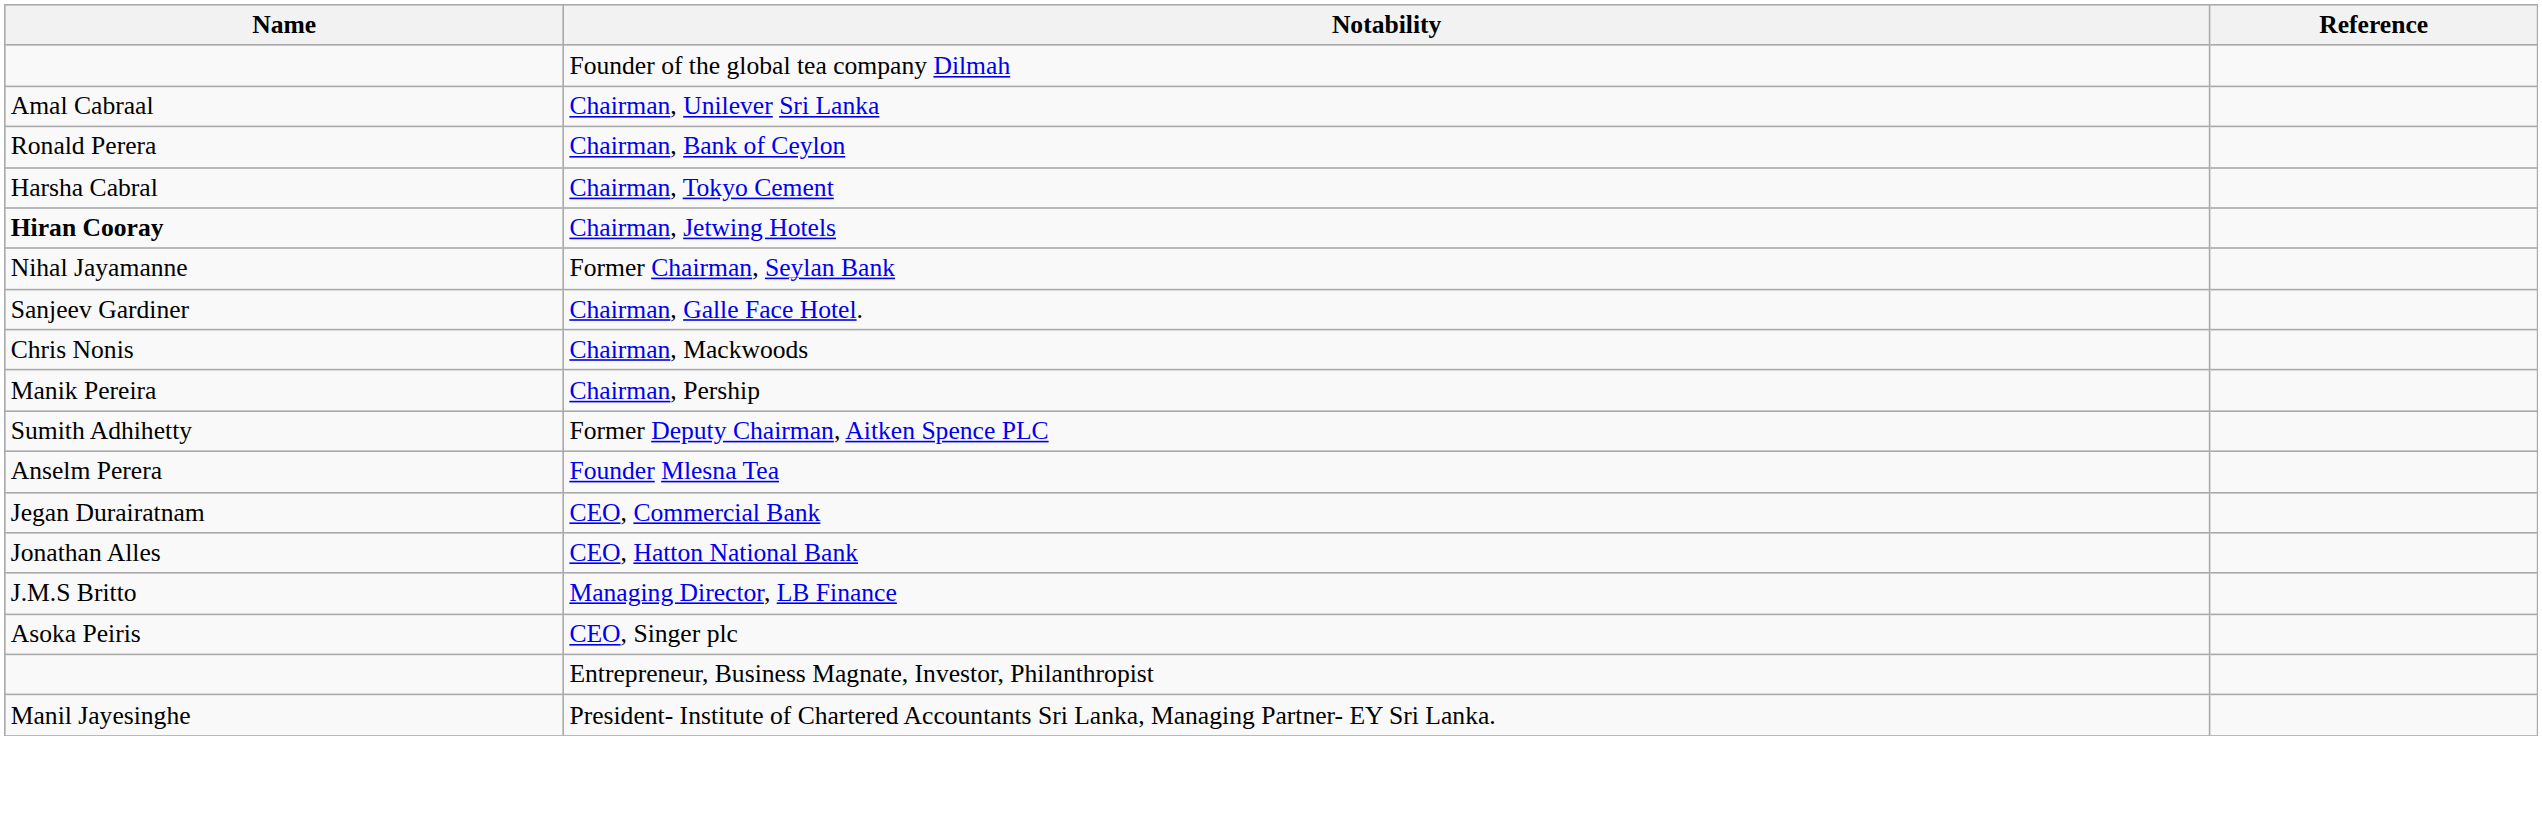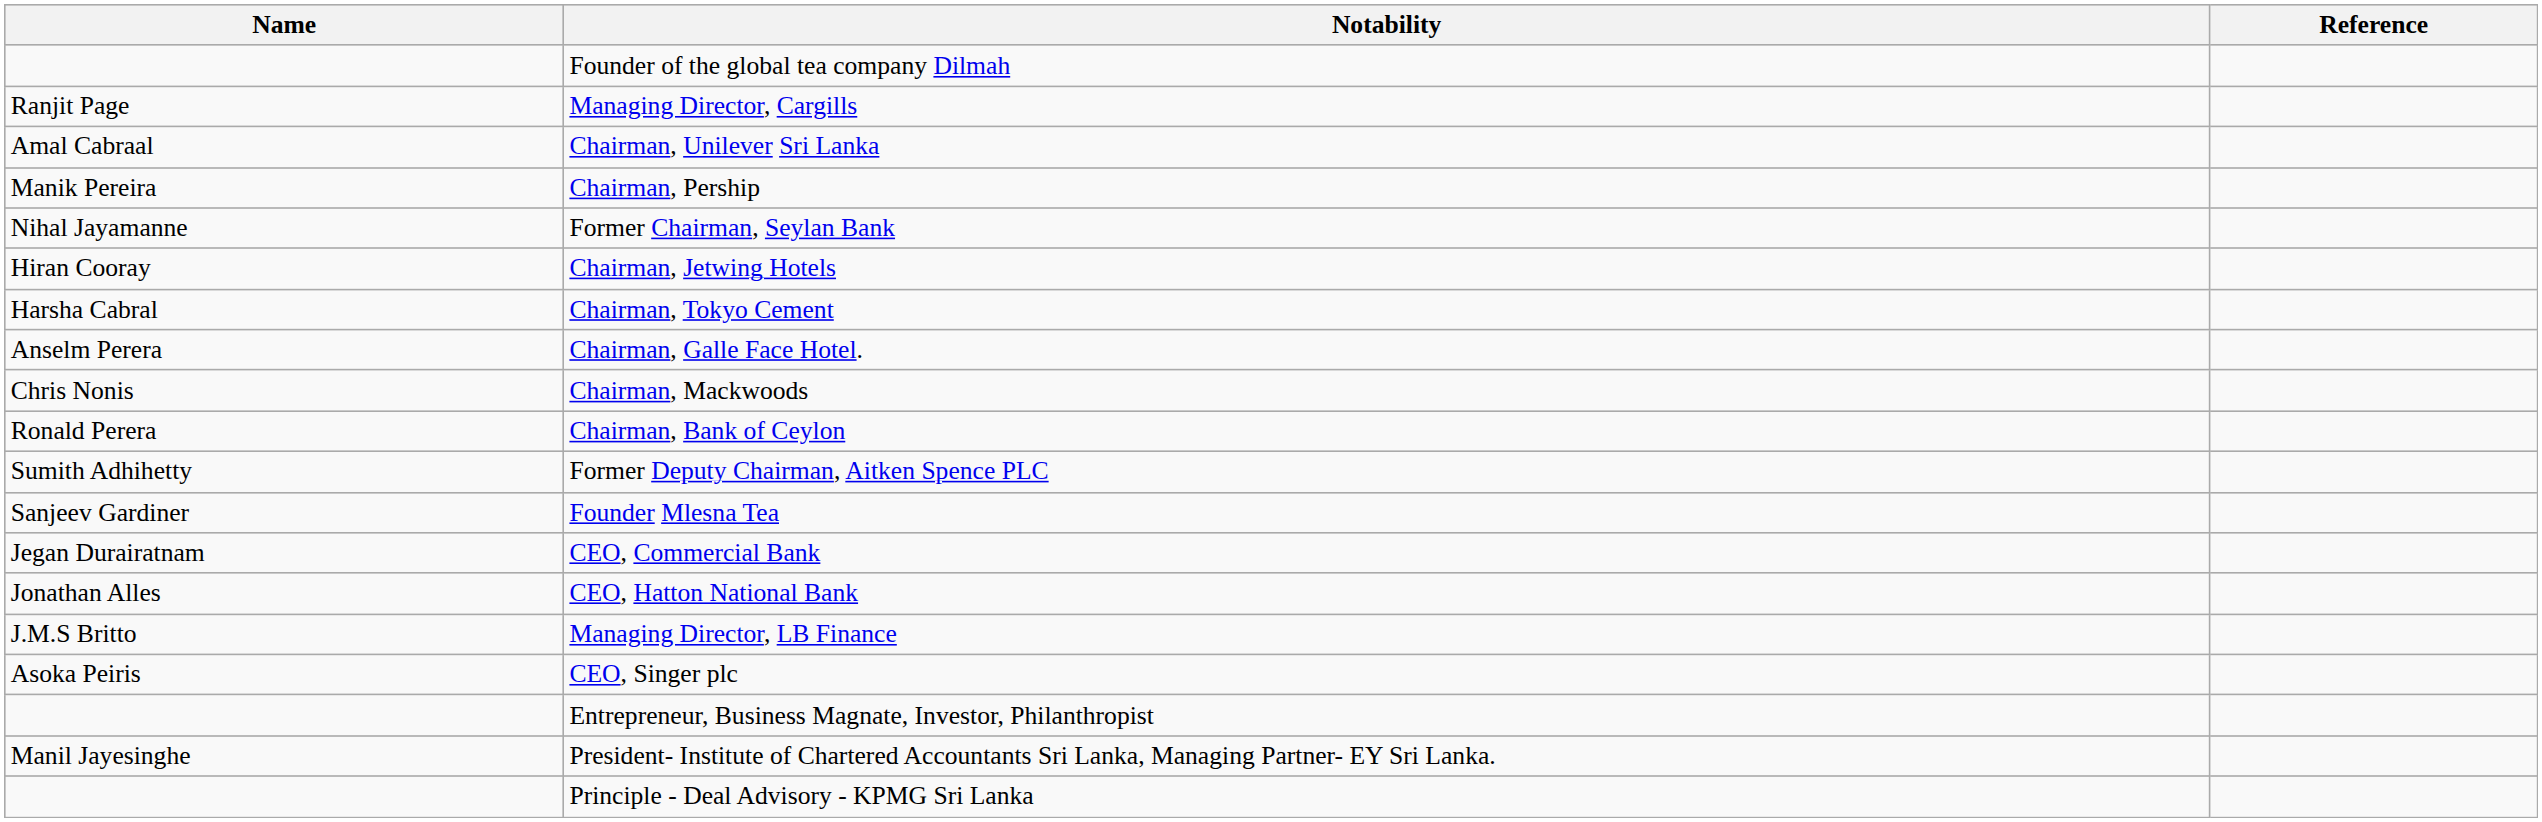+ row: Ranjit Page | Managing Director, Cargills
rows swapped: Chairman, Bank of Ceylon <-> Chairman, Pership
rows swapped: Former Chairman, Seylan Bank <-> Chairman, Tokyo Cement
Chairman, Jetwing Hotels | Name: bold -> normal
Chairman, Galle Face Hotel. | Name: Sanjeev Gardiner -> Anselm Perera
Founder Mlesna Tea | Name: Anselm Perera -> Sanjeev Gardiner
+ row: Principle - Deal Advisory - KPMG Sri Lanka
